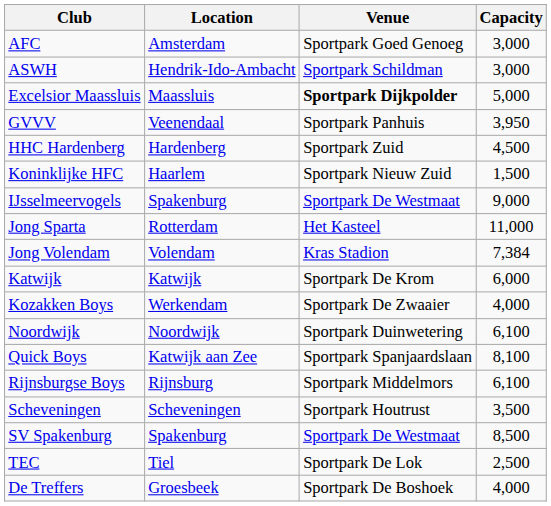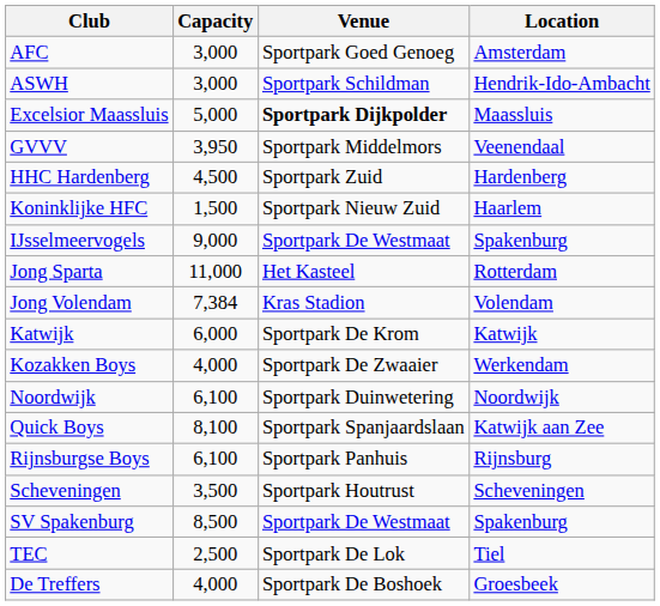columns swapped: Location <-> Capacity
GVVV | Venue: Sportpark Panhuis -> Sportpark Middelmors
Rijnsburgse Boys | Venue: Sportpark Middelmors -> Sportpark Panhuis
